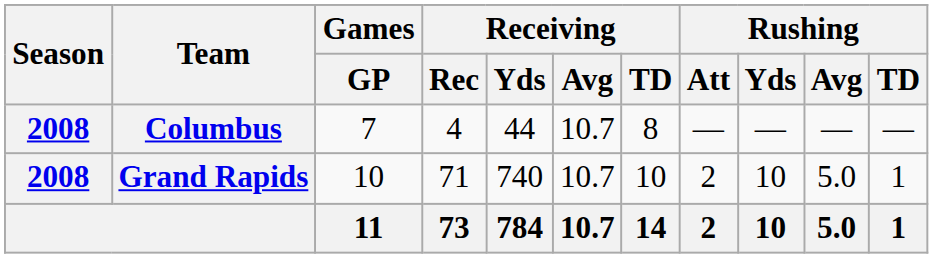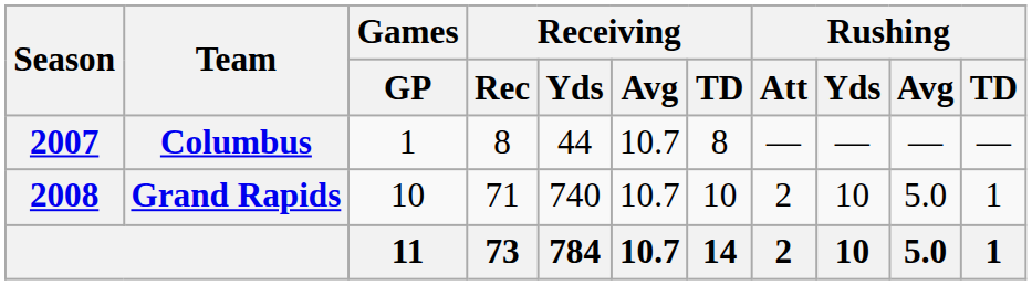Columbus | Season: 2008 -> 2007
Columbus | Games / GP: 7 -> 1
Columbus | Receiving / Rec: 4 -> 8
